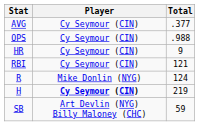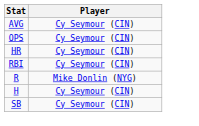- column: Total | .377 | .988 | 9 | 121 | 124 | 219 | 59
H | Player: bold -> normal
SB | Player: Art Devlin (NYG) Billy Maloney (CHC) -> Cy Seymour (CIN)
